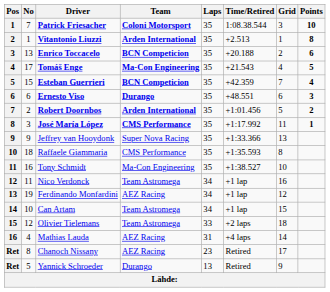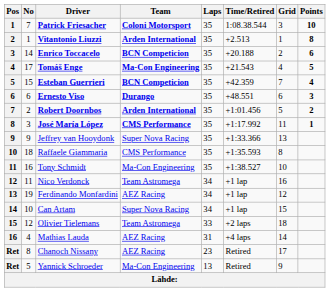Enrico Toccacelo | No: 13 -> 14
Can Artam | Team: Team Astromega -> Super Nova Racing
Yannick Schroeder | Team: Durango -> Ma-Con Engineering
